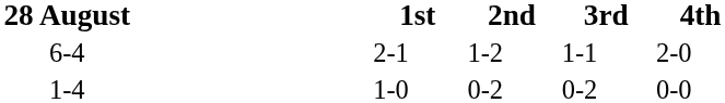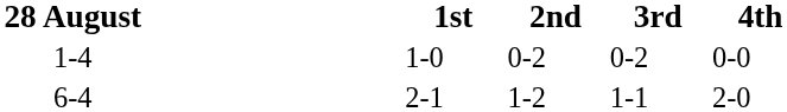rows swapped: 6-4 <-> 1-4
